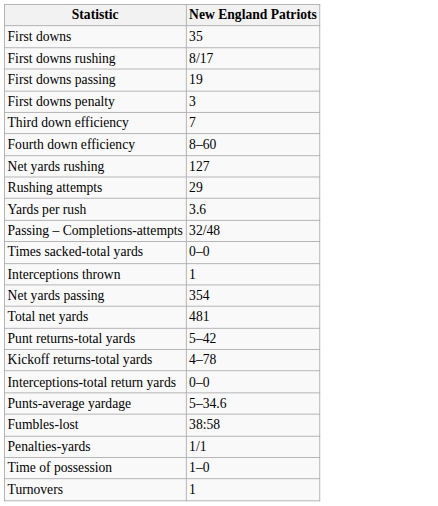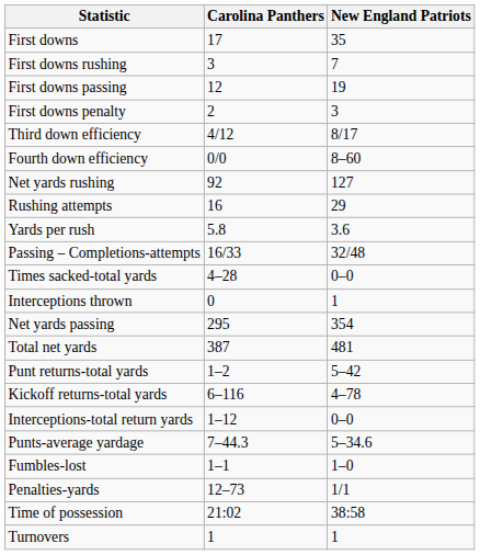+ column: Carolina Panthers | 17 | 3 | 12 | 2 | 4/12 | 0/0 | 92 | 16 | 5.8 | 16/33 | 4–28 | 0 | 295 | 387 | 1–2 | 6–116 | 1–12 | 7–44.3 | 1–1 | 12–73 | 21:02 | 1
First downs rushing | New England Patriots: 8/17 -> 7
Third down efficiency | New England Patriots: 7 -> 8/17
Fumbles-lost | New England Patriots: 38:58 -> 1–0
Time of possession | New England Patriots: 1–0 -> 38:58
